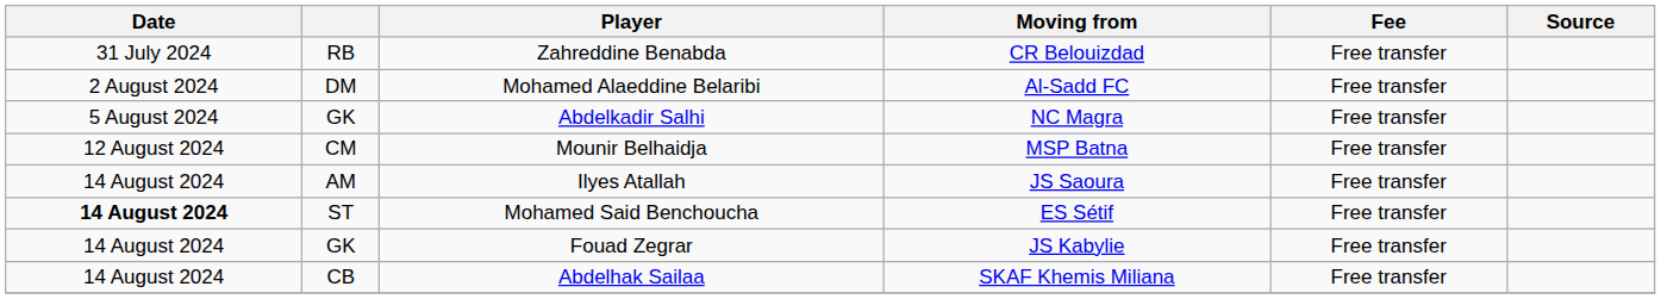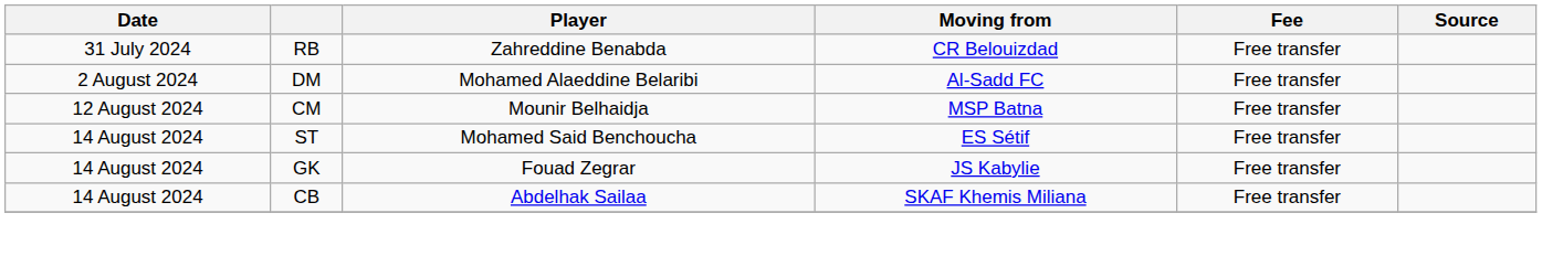- row: 5 August 2024 | GK | Abdelkadir Salhi | NC Magra | Free transfer
- row: 14 August 2024 | AM | Ilyes Atallah | JS Saoura | Free transfer
Mohamed Said Benchoucha | Date: bold -> normal
